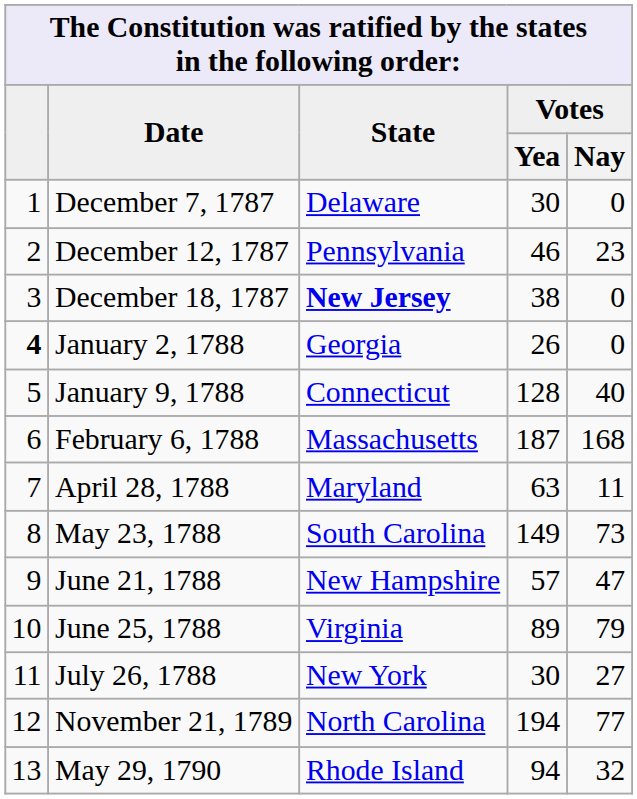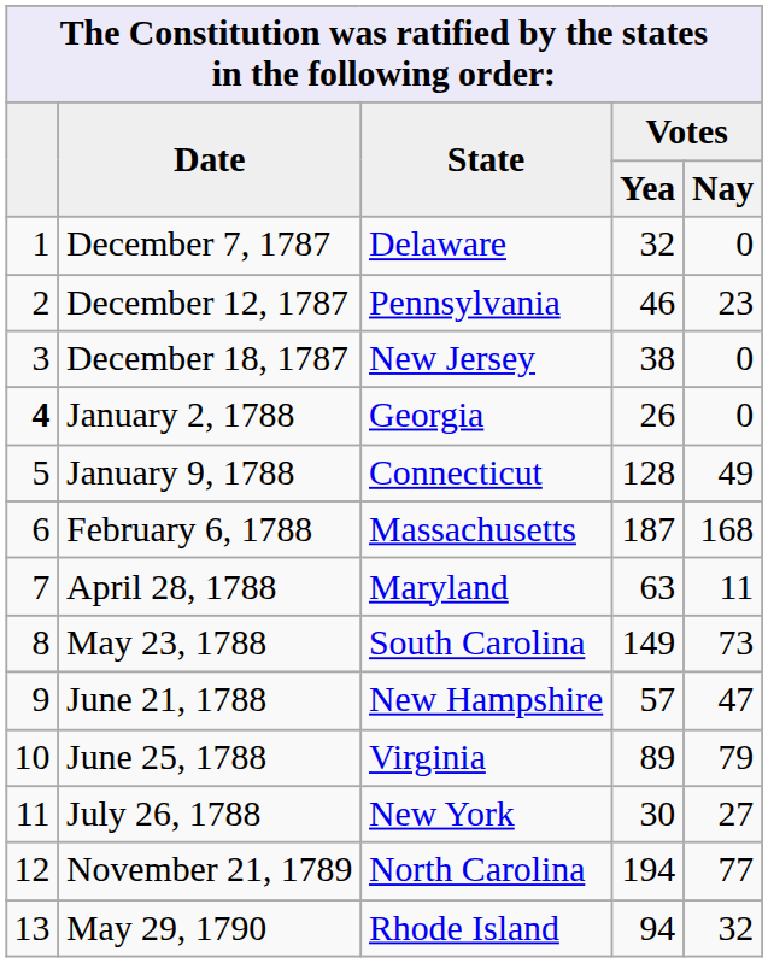December 7, 1787 | Votes / Yea: 30 -> 32
December 18, 1787 | State: bold -> normal
January 9, 1788 | Votes / Nay: 40 -> 49
